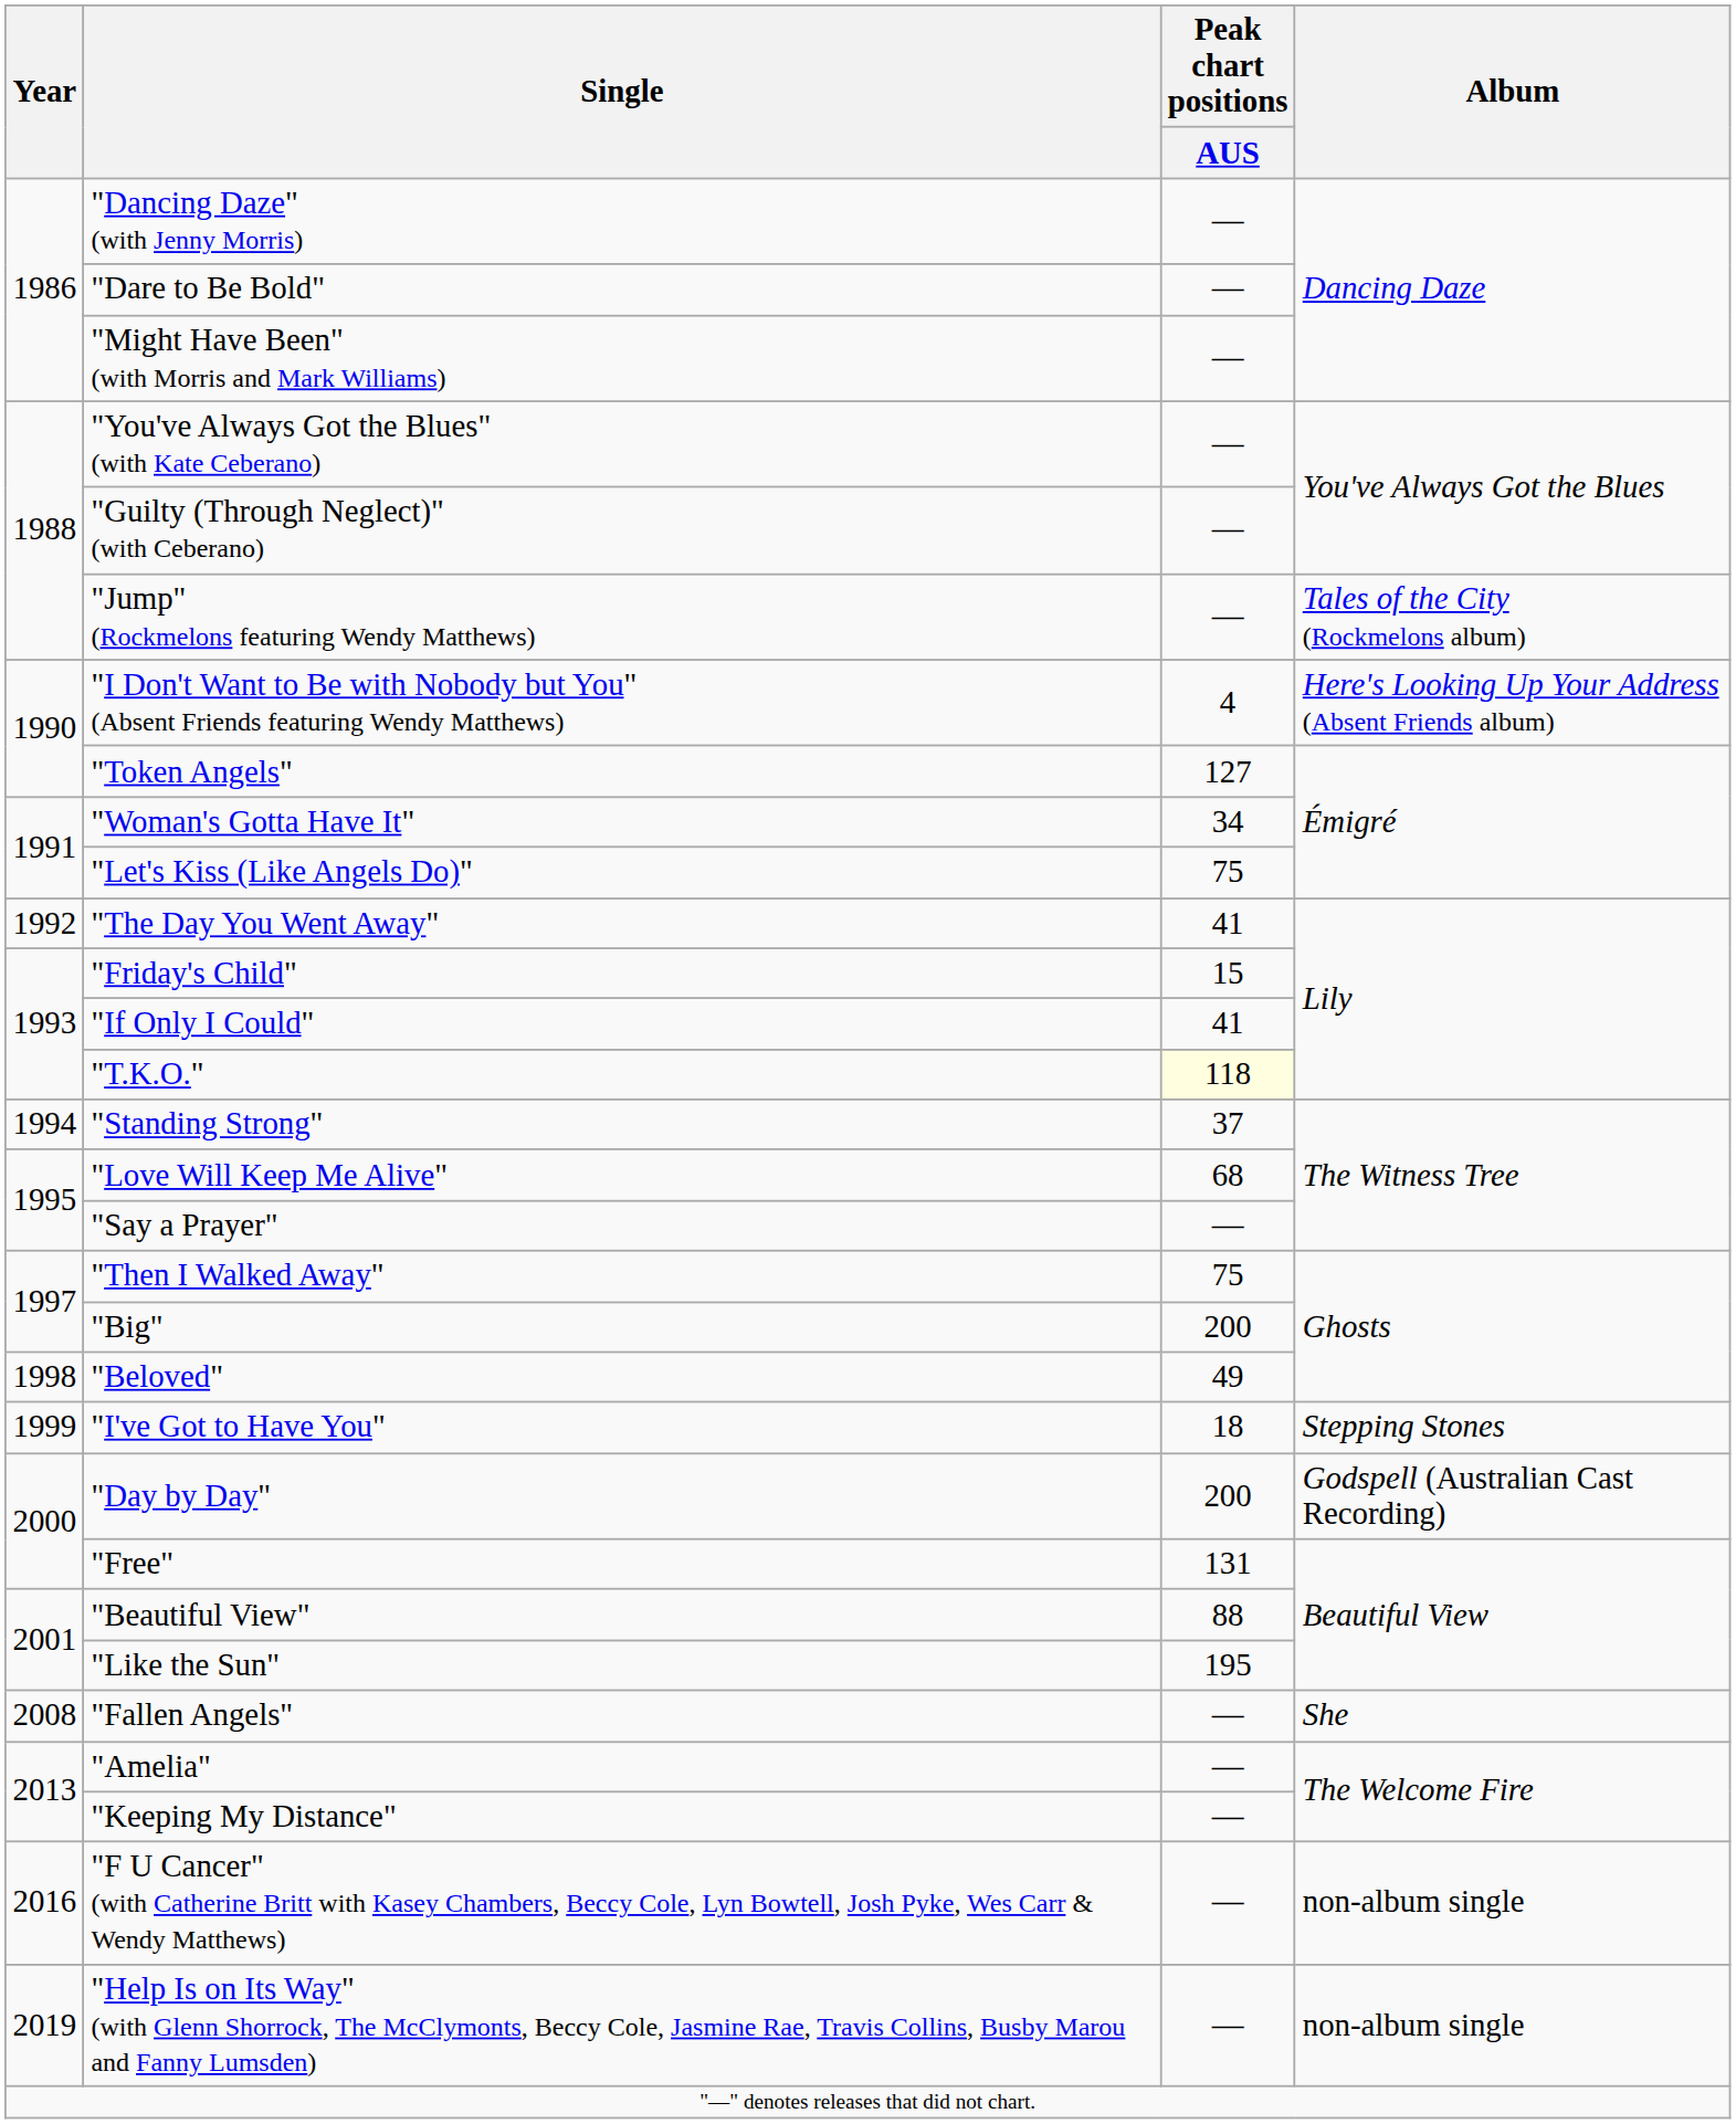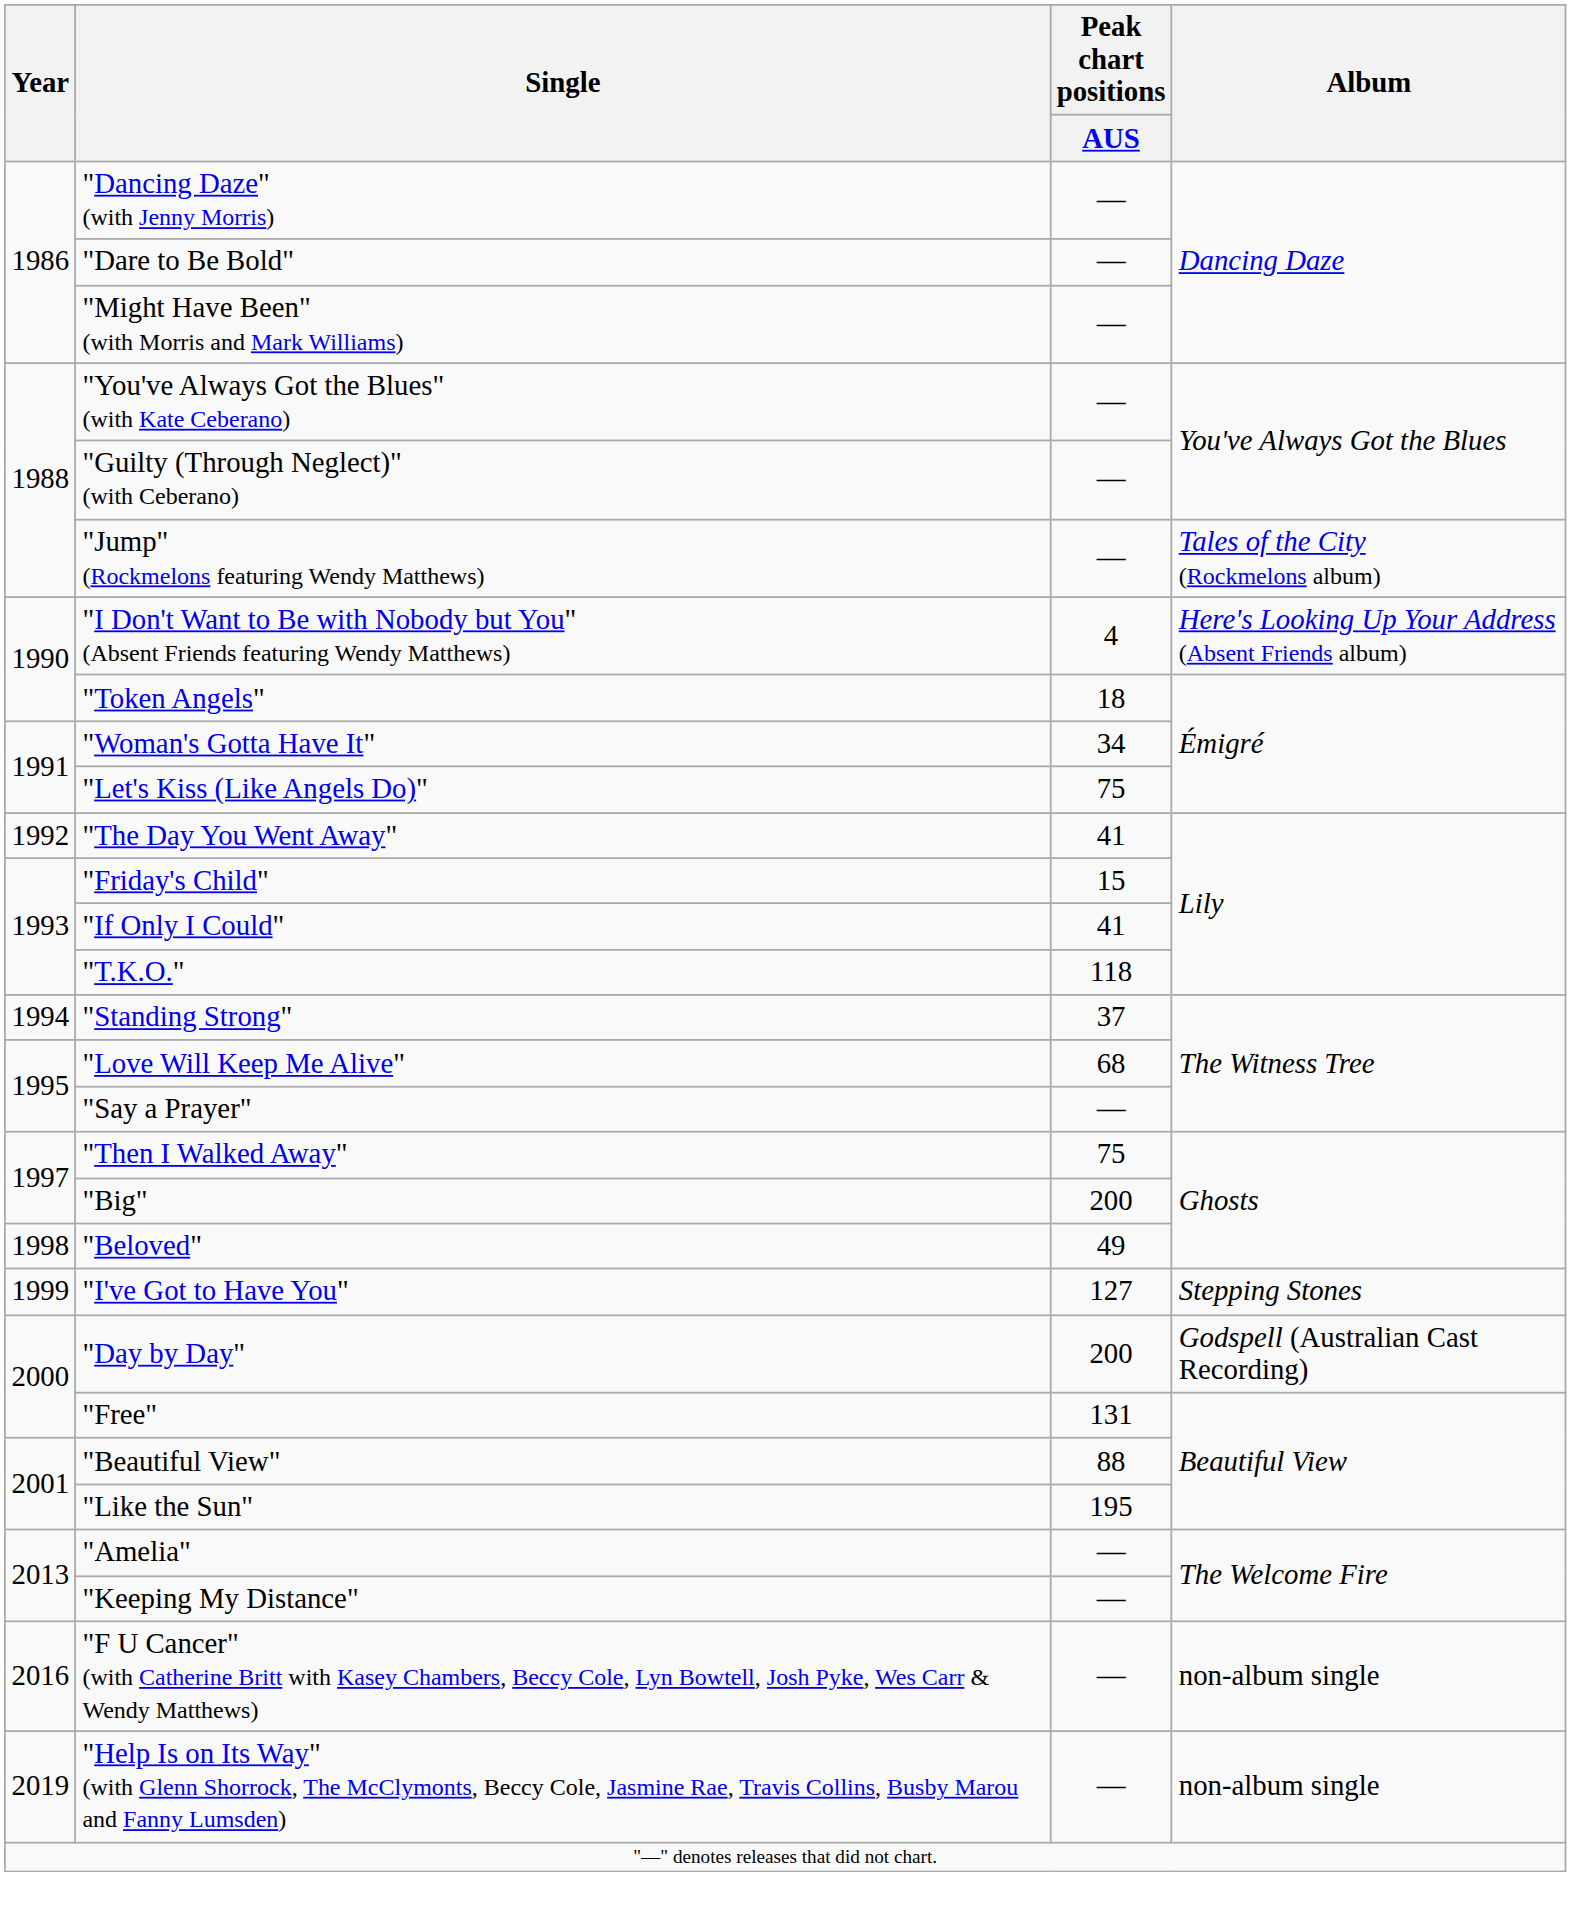"Token Angels" | Peak chart positions / AUS: 127 -> 18
"T.K.O." | Peak chart positions / AUS: lightyellow background -> no background
"I've Got to Have You" | Peak chart positions / AUS: 18 -> 127
- row: 2008 | "Fallen Angels" | — | She
